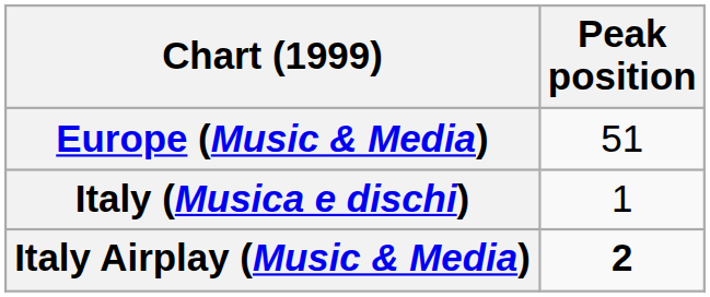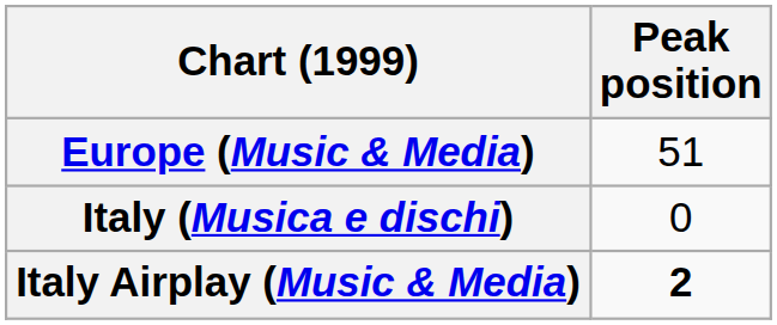Italy (Musica e dischi) | Peak position: 1 -> 0
